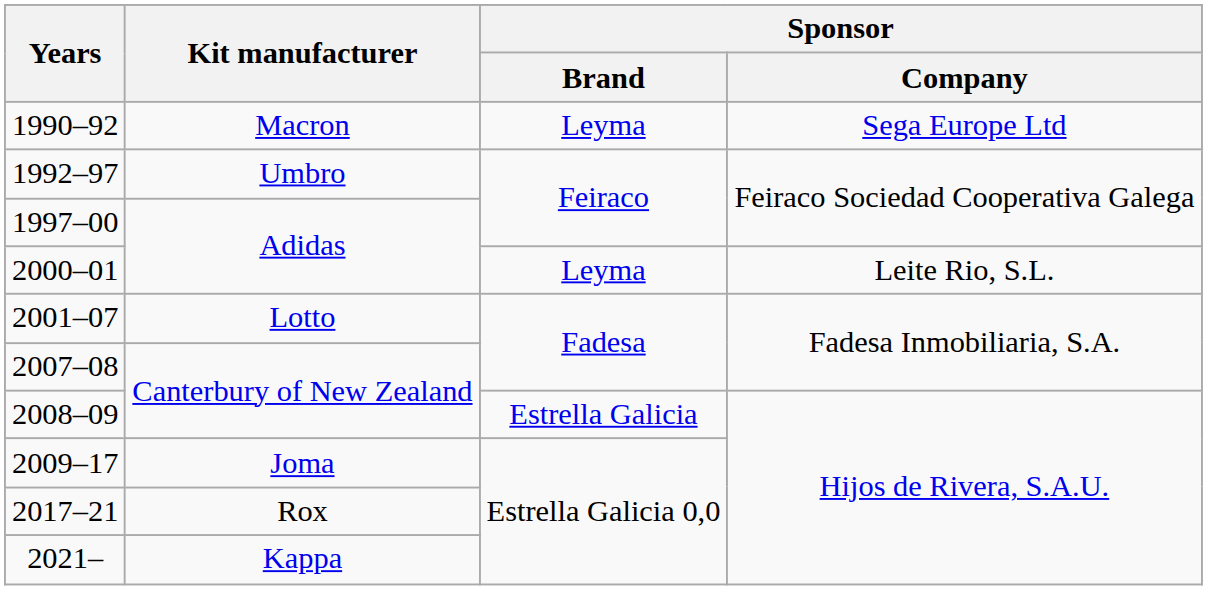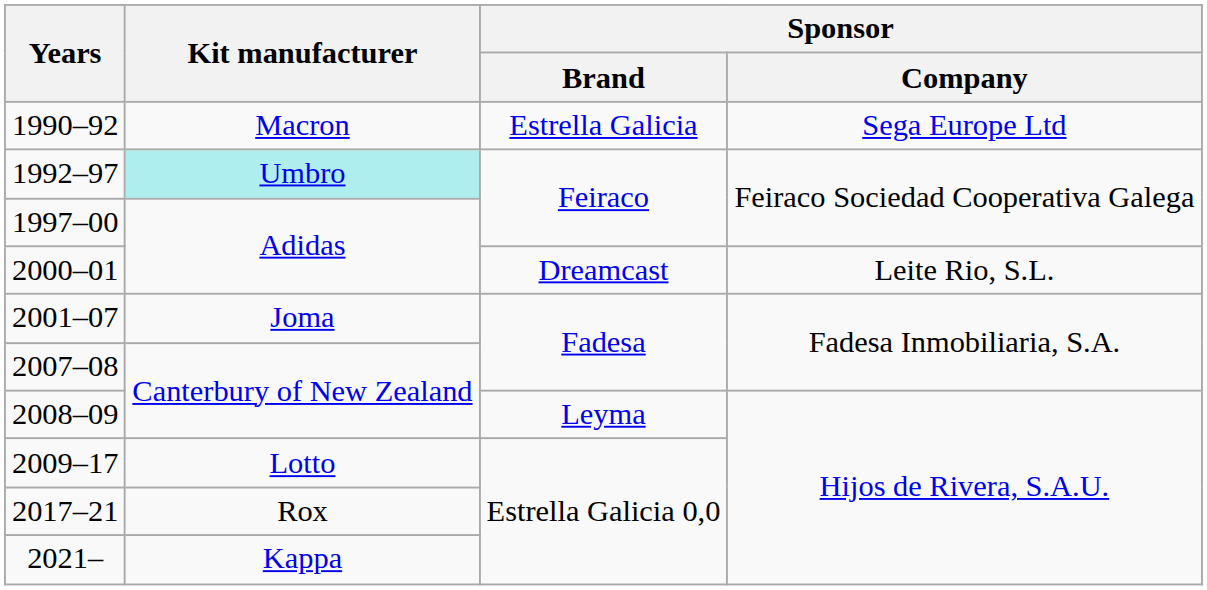1990–92 | Sponsor / Brand: Leyma -> Estrella Galicia
1992–97 | Kit manufacturer: no background -> paleturquoise background
2000–01 | Sponsor / Brand: Leyma -> Dreamcast
2001–07 | Kit manufacturer: Lotto -> Joma
2008–09 | Sponsor / Brand: Estrella Galicia -> Leyma
2009–17 | Kit manufacturer: Joma -> Lotto
